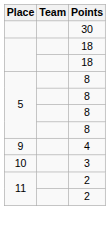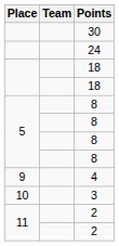+ row: 24
